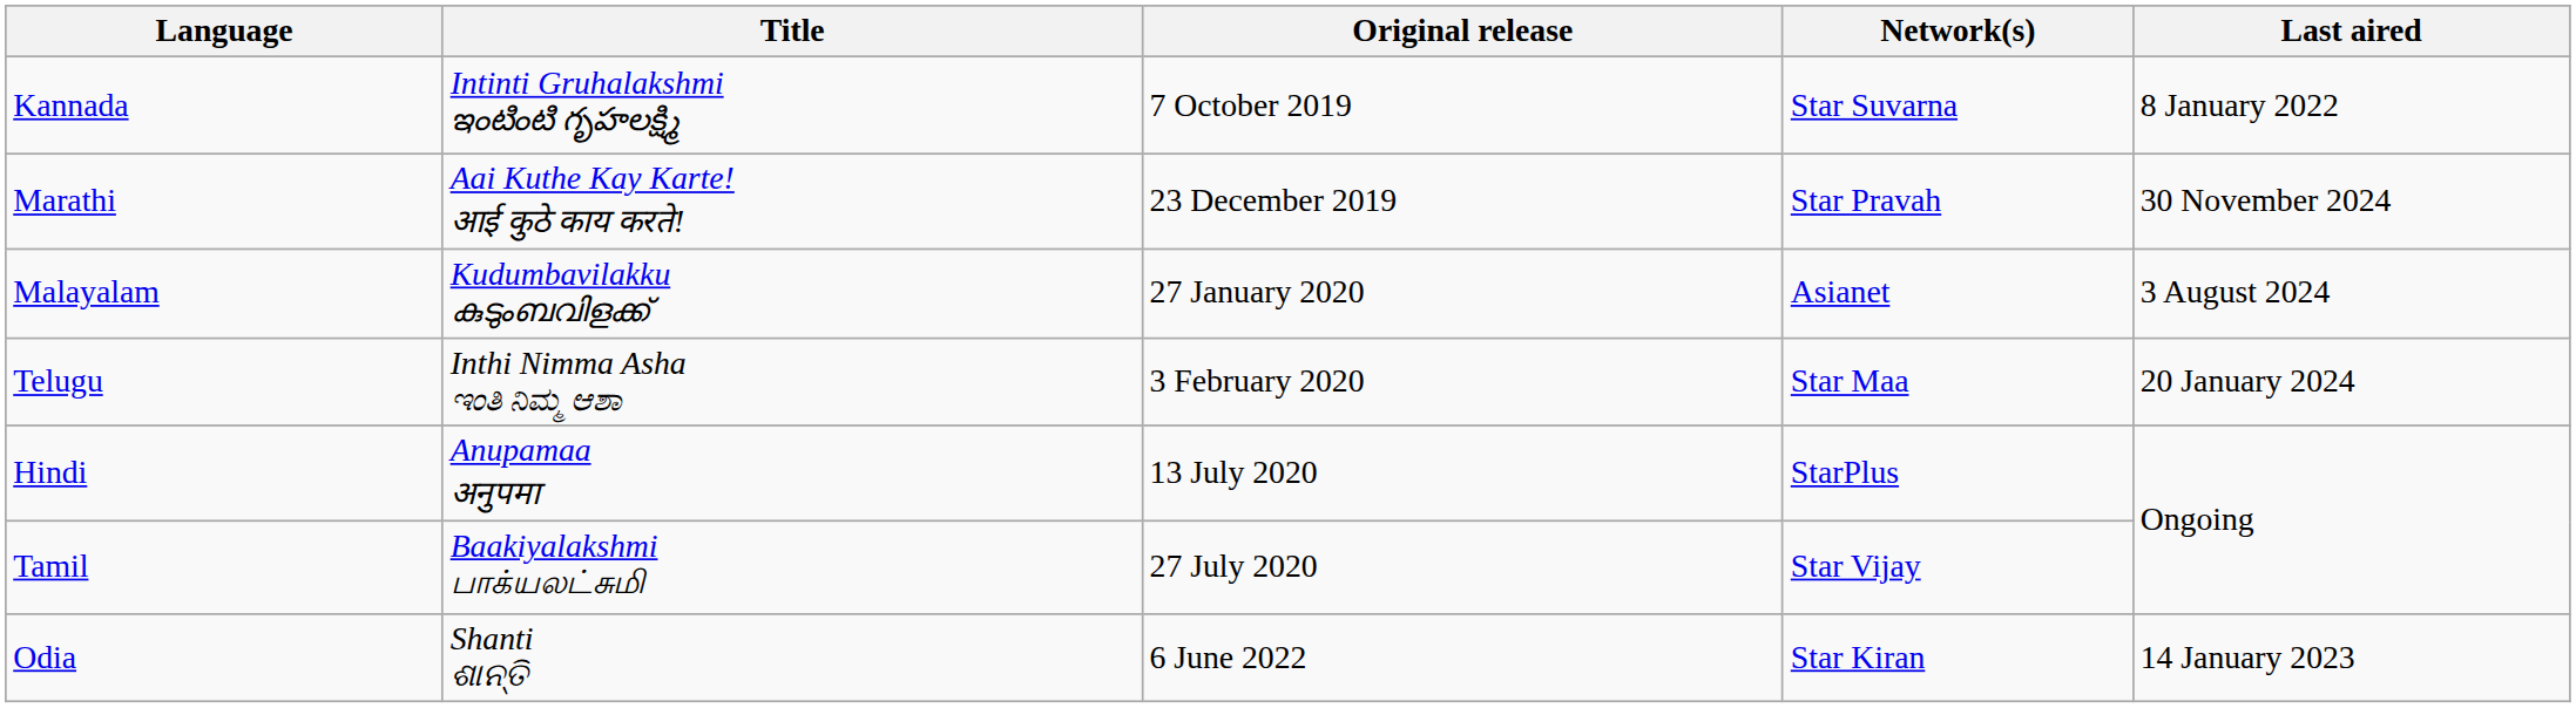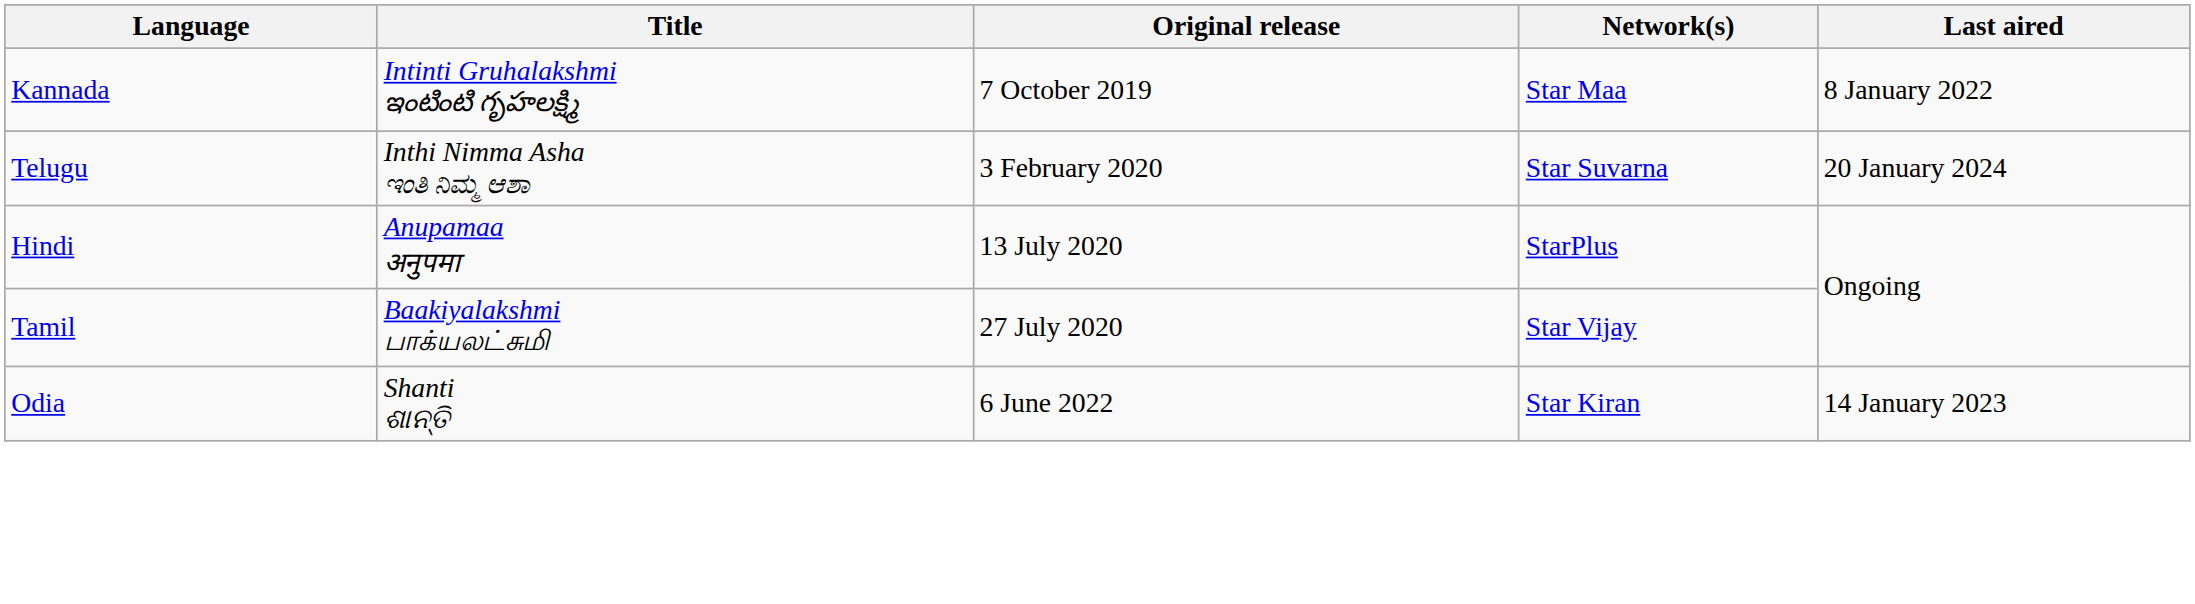Kannada | Network(s): Star Suvarna -> Star Maa
- row: Marathi | Aai Kuthe Kay Karte! आई कुठे काय करते! | 23 December 2019 | Star Pravah | 30 November 2024
- row: Malayalam | Kudumbavilakku കുടുംബവിളക്ക് | 27 January 2020 | Asianet | 3 August 2024
Telugu | Network(s): Star Maa -> Star Suvarna
